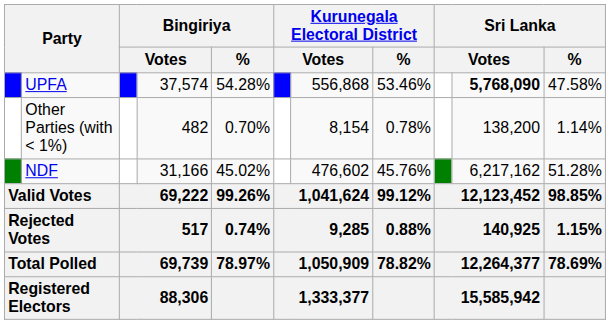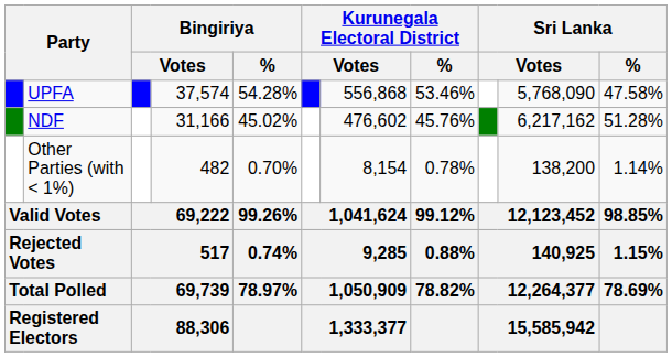UPFA | column 10: bold -> normal
rows swapped: NDF <-> Other Parties (with < 1%)
